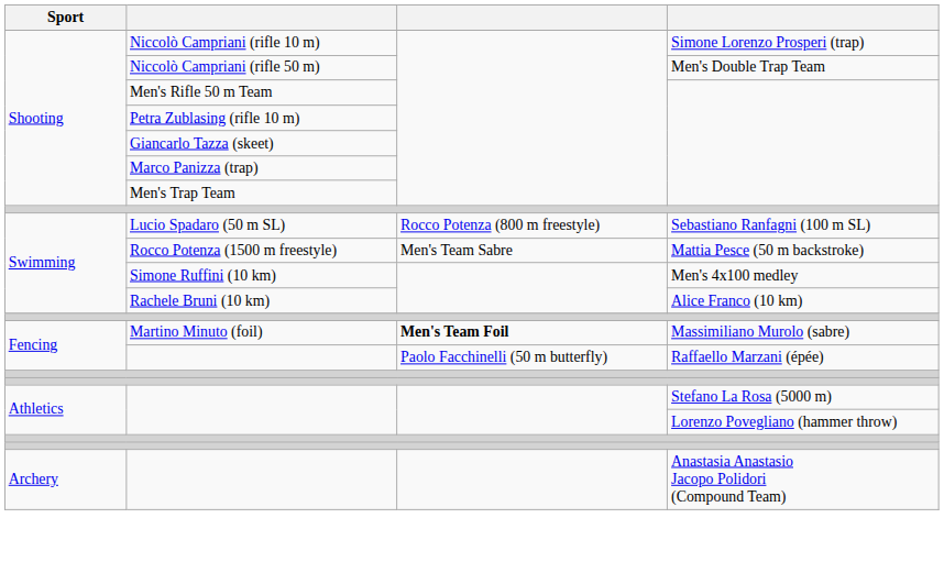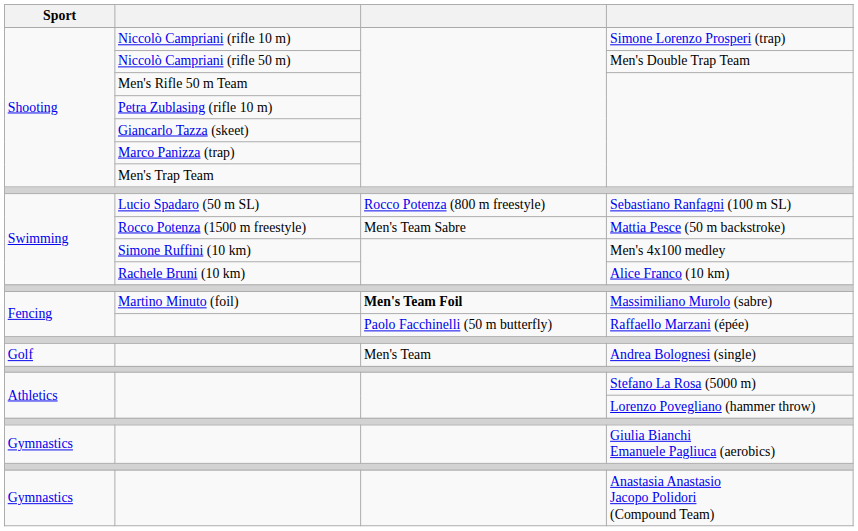+ row: Golf | Men's Team | Andrea Bolognesi (single)
+ row: Gymnastics | Giulia Bianchi Emanuele Pagliuca (aerobics)
Anastasia Anastasio Jacopo Polidori (Compound Team) | Sport: Archery -> Gymnastics
